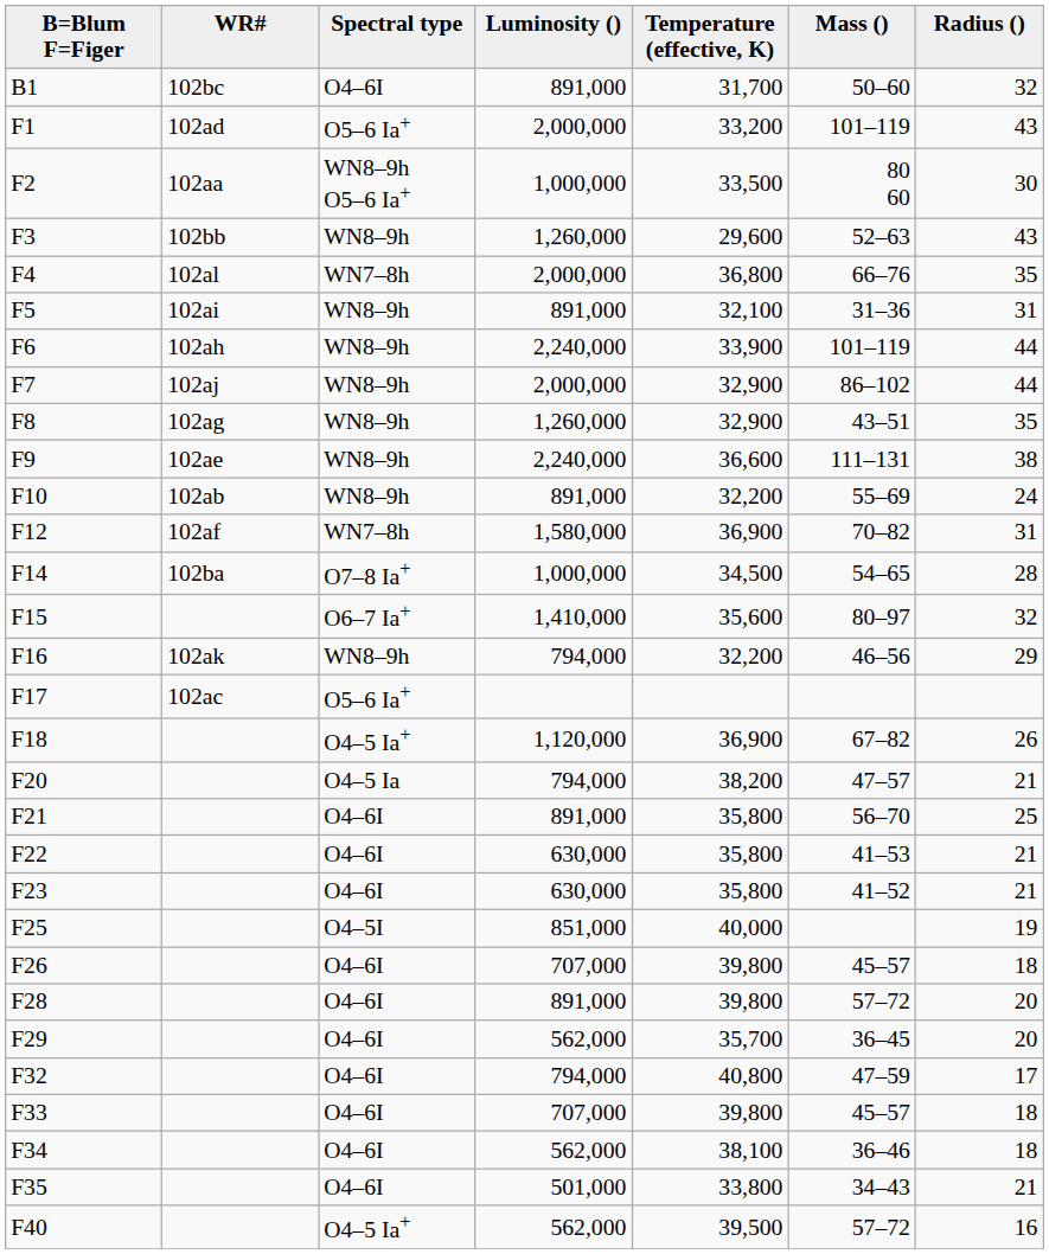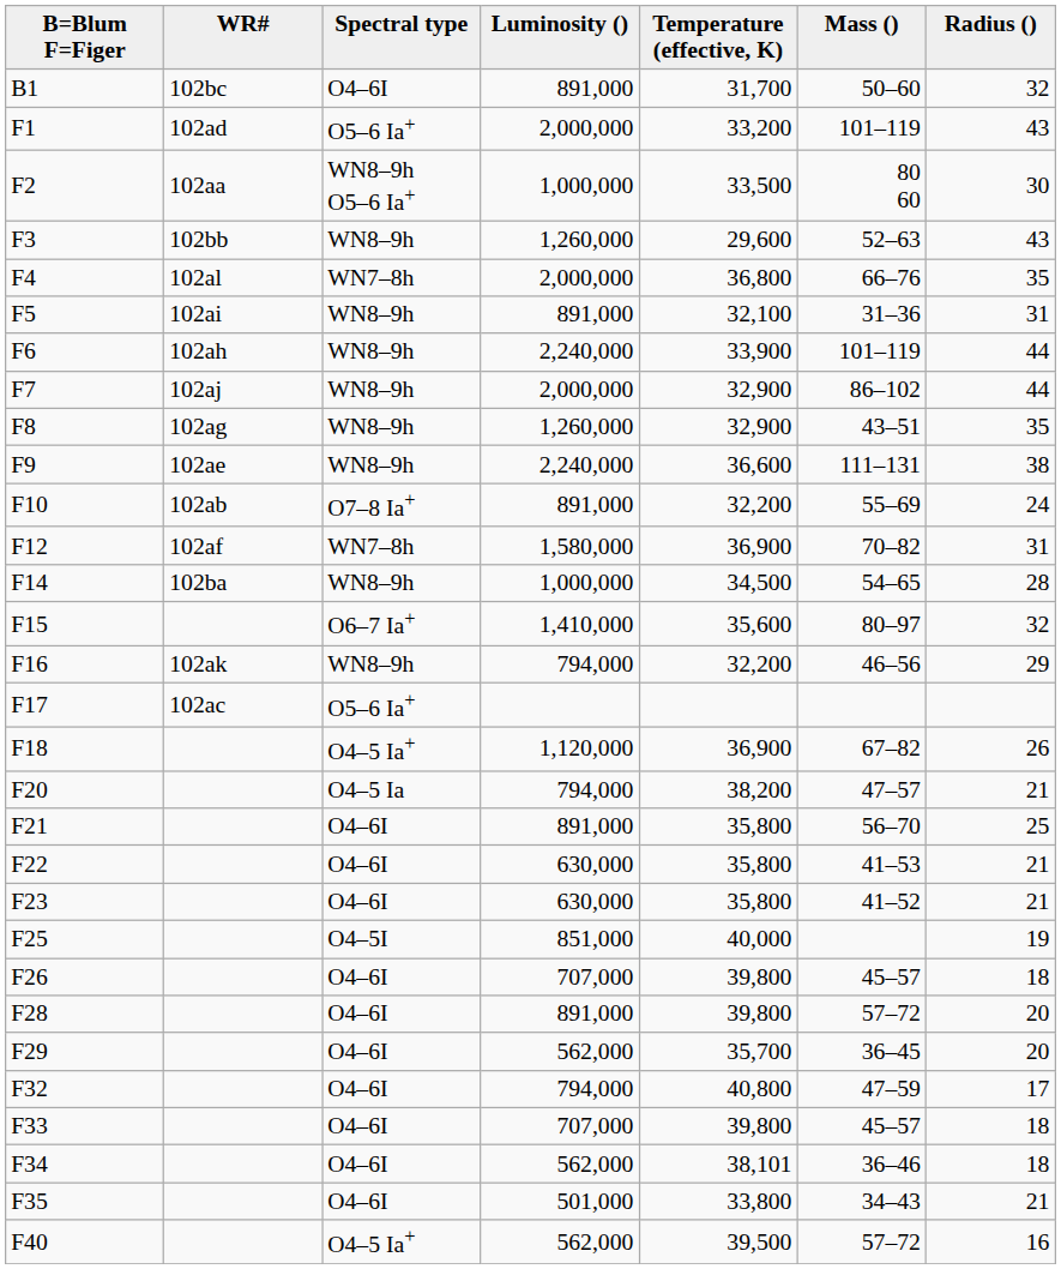F10 | Spectral type: WN8–9h -> O7–8 Ia+
F14 | Spectral type: O7–8 Ia+ -> WN8–9h
F34 | Temperature (effective, K): 38,100 -> 38,101
